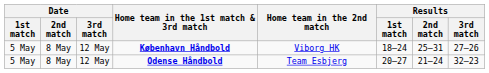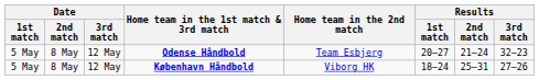rows swapped: København Håndbold <-> Odense Håndbold
